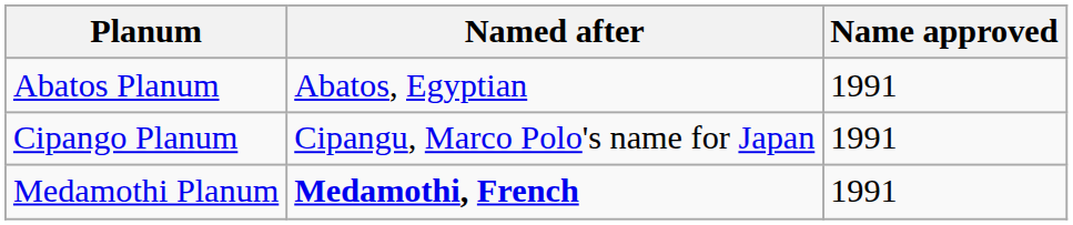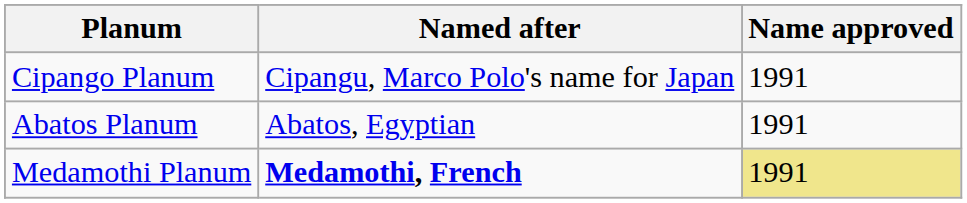rows swapped: Abatos Planum <-> Cipango Planum
Medamothi Planum | Name approved: no background -> khaki background
